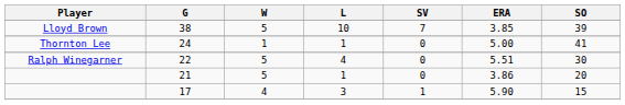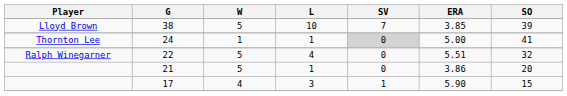24 | SV: no background -> lightgrey background
22 | SO: 30 -> 32
